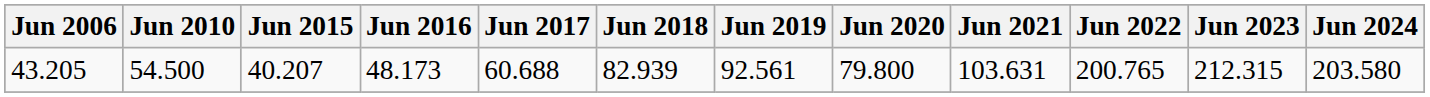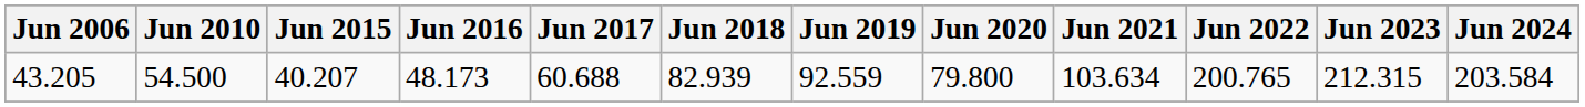43.205 | Jun 2019: 92.561 -> 92.559
43.205 | Jun 2021: 103.631 -> 103.634
43.205 | Jun 2024: 203.580 -> 203.584
